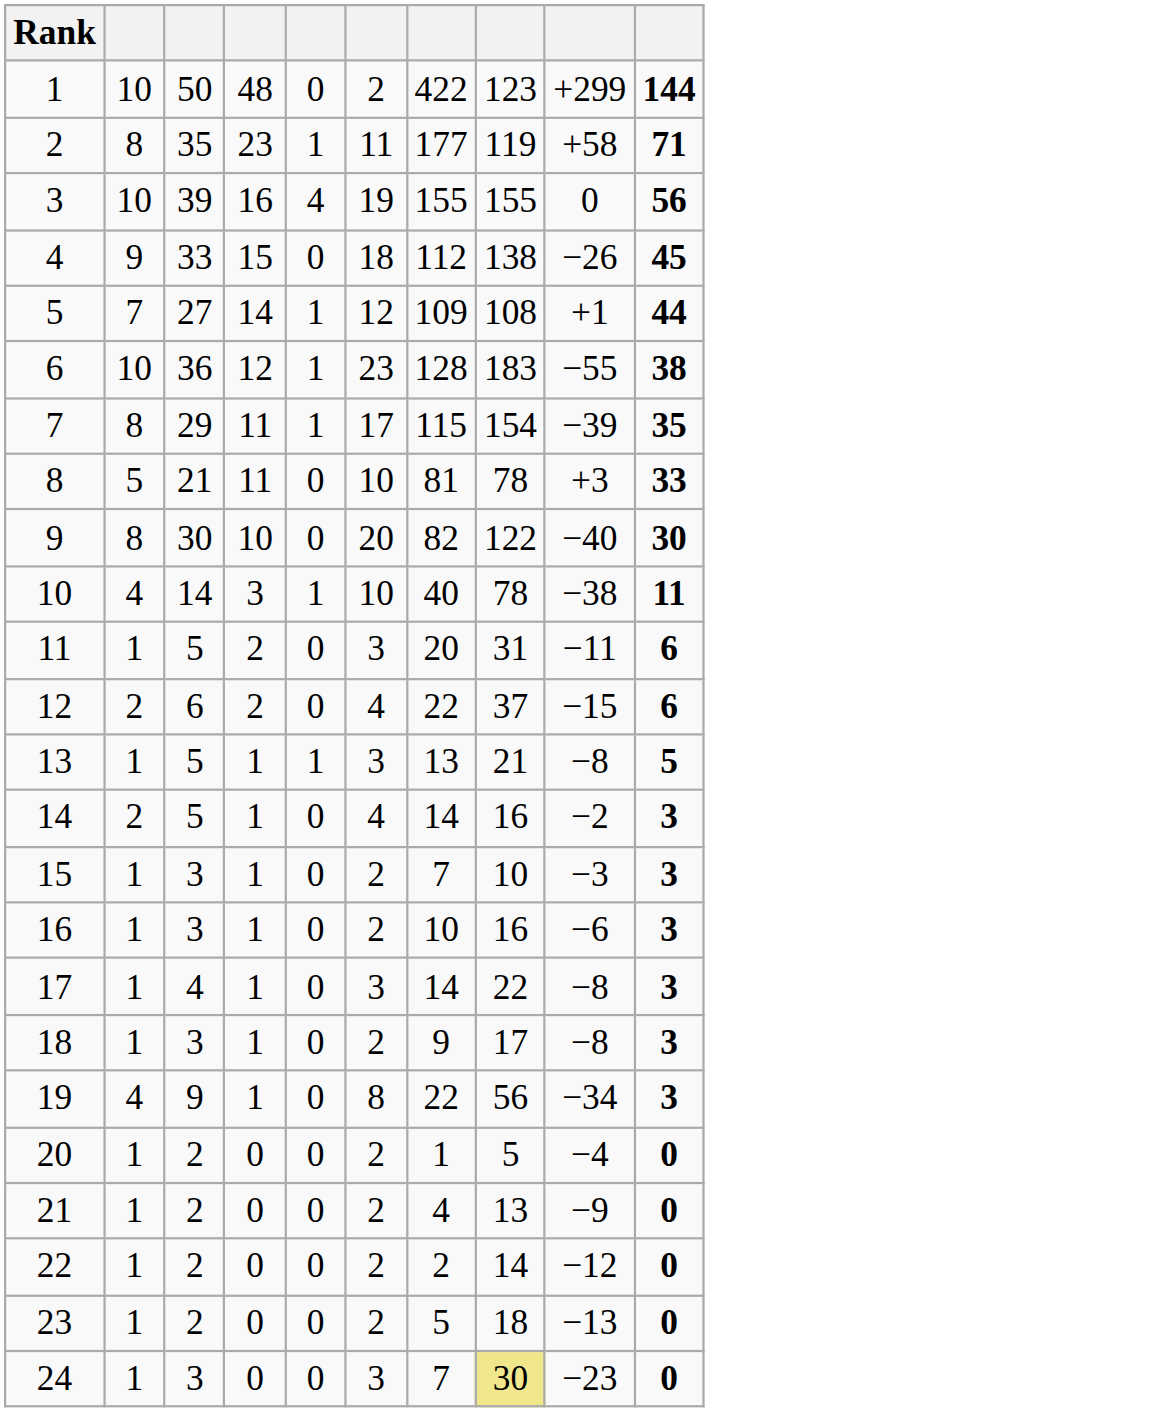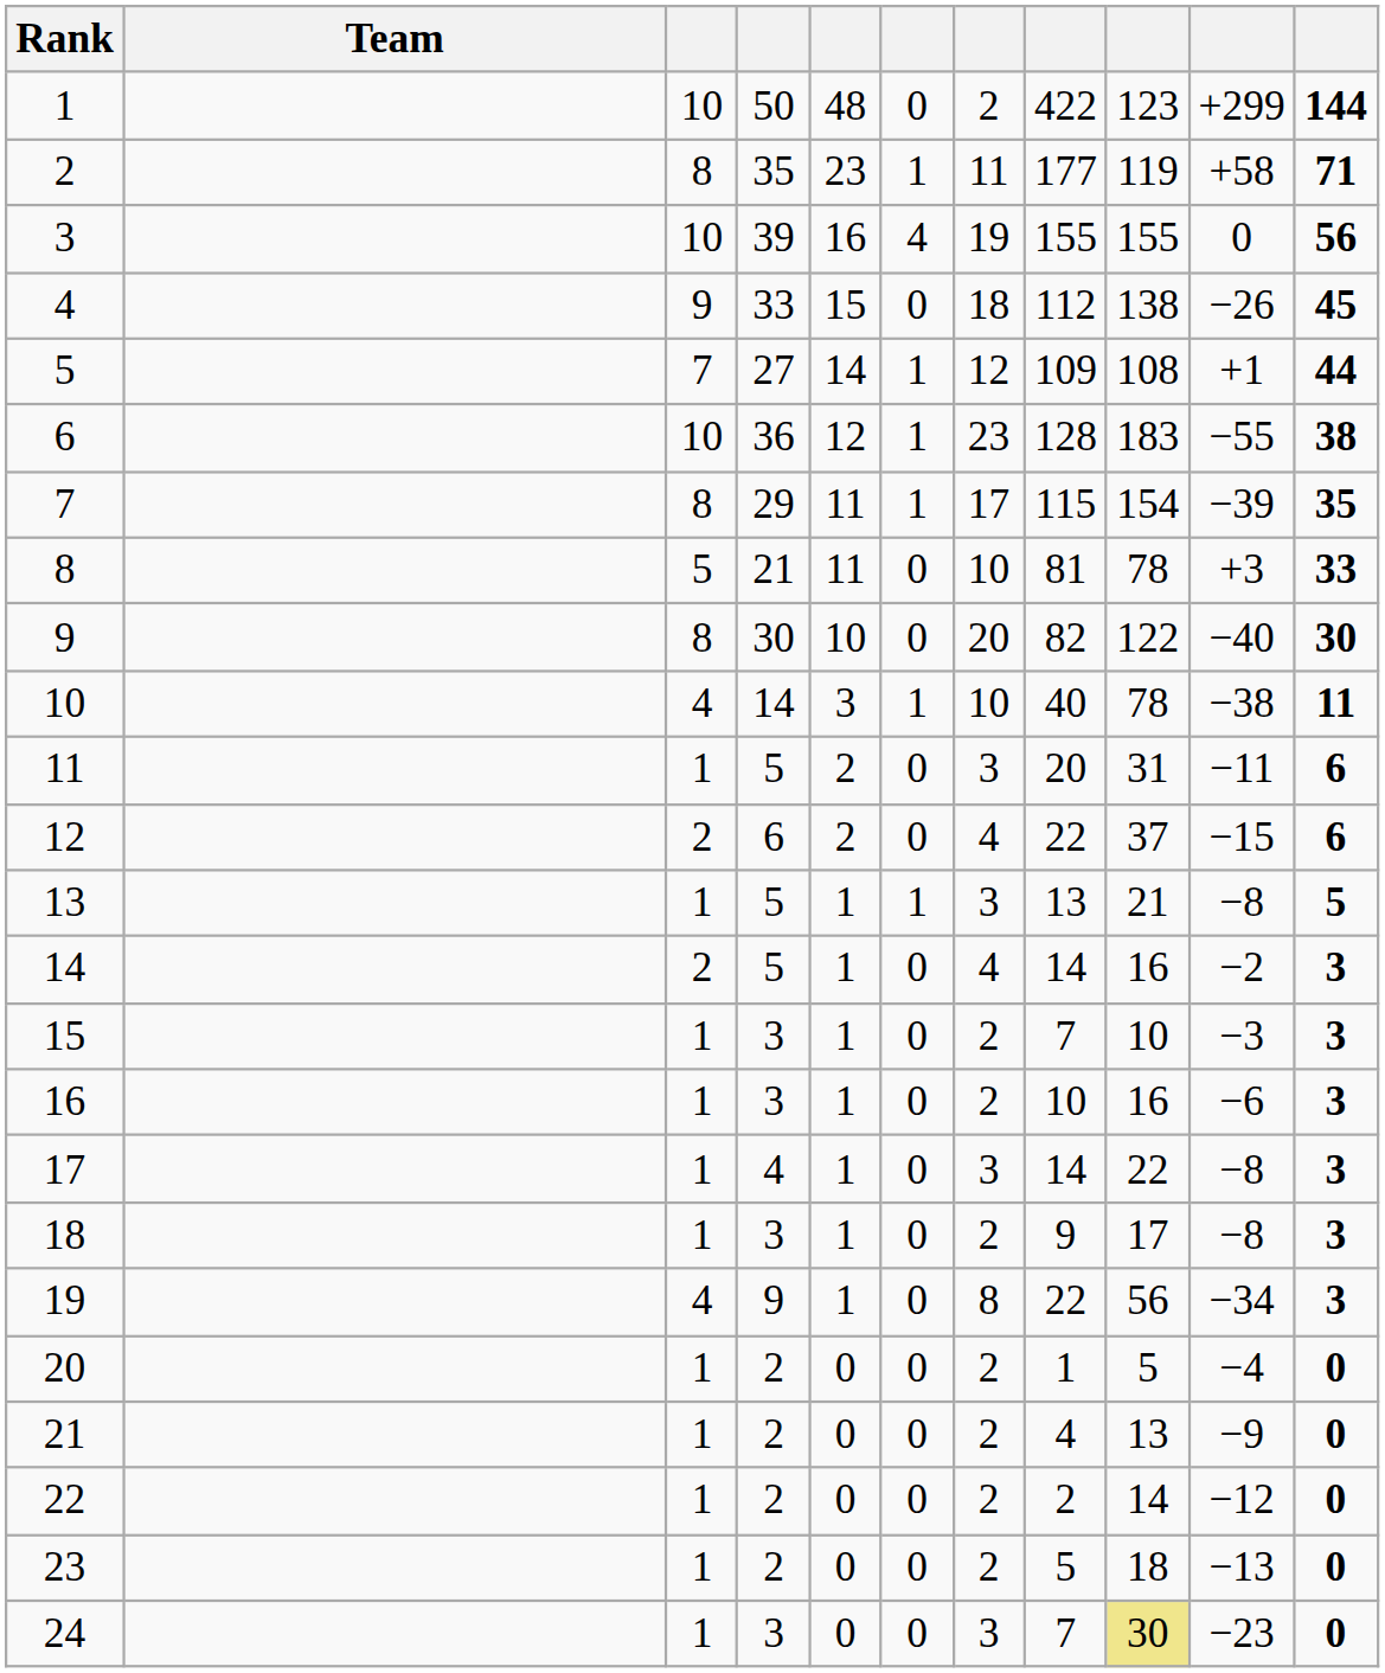+ column: Team
